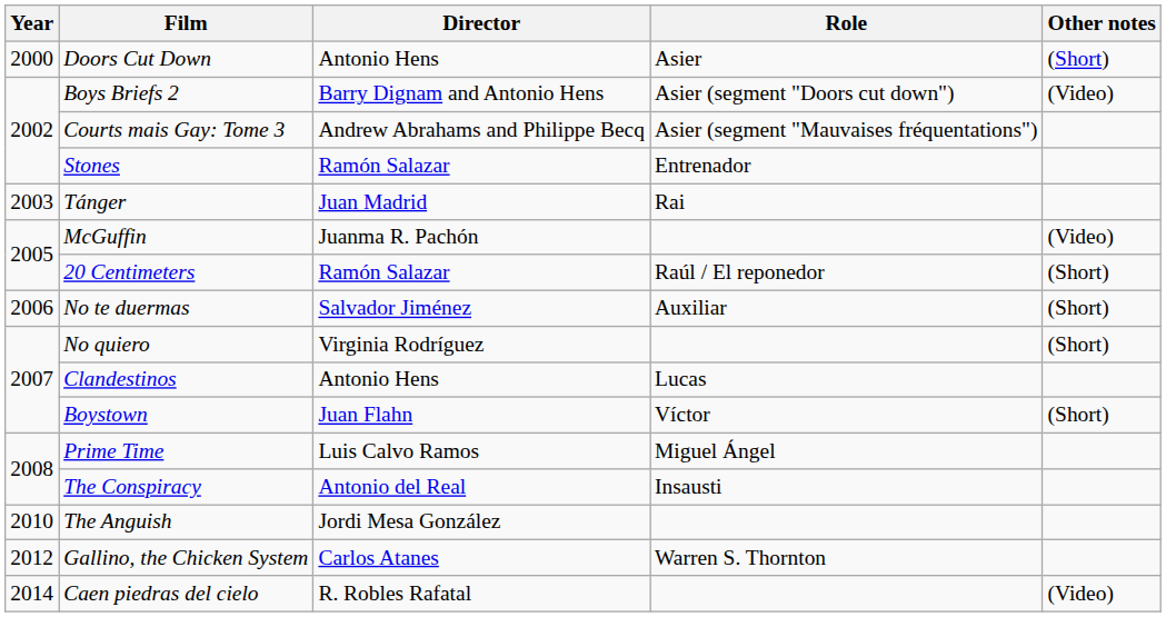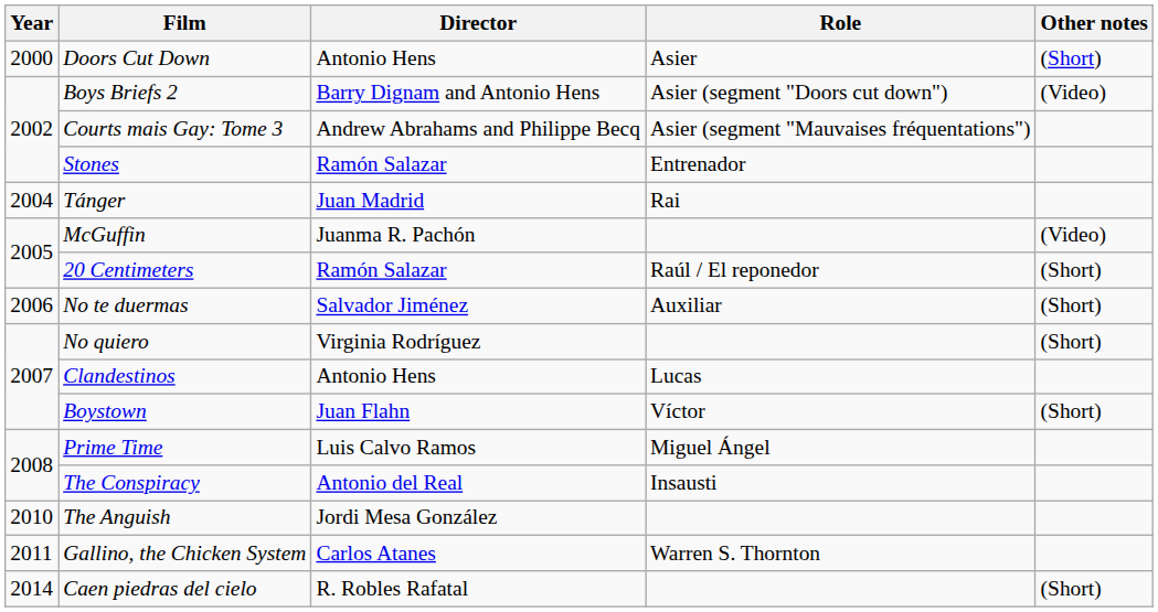Tánger | Year: 2003 -> 2004
Gallino, the Chicken System | Year: 2012 -> 2011
Caen piedras del cielo | Other notes: (Video) -> (Short)
